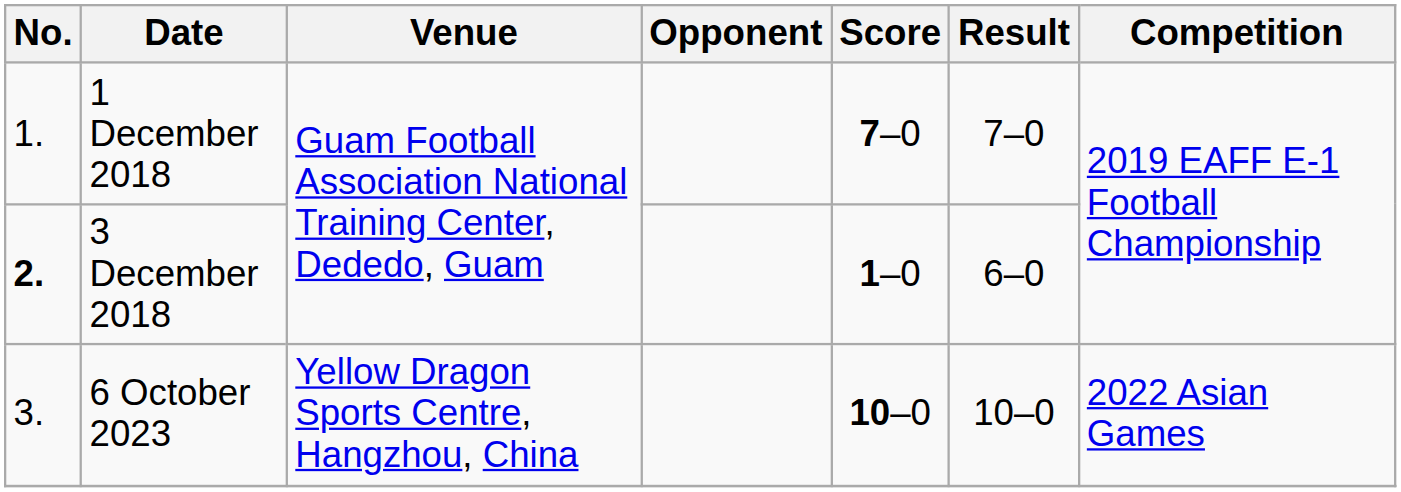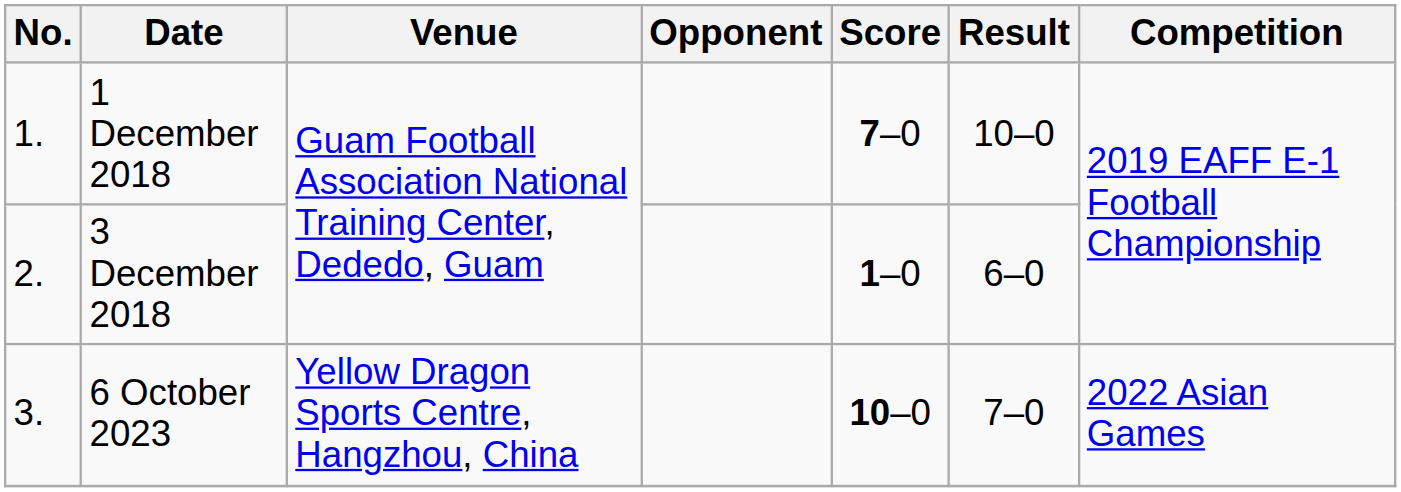1 December 2018 | Result: 7–0 -> 10–0
3 December 2018 | No.: bold -> normal
6 October 2023 | Result: 10–0 -> 7–0
